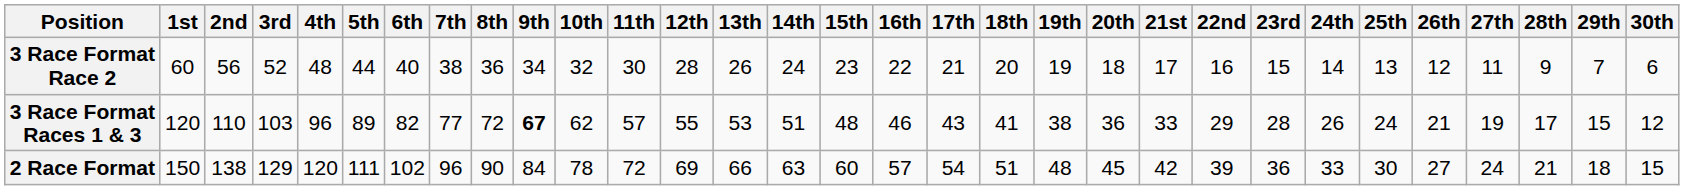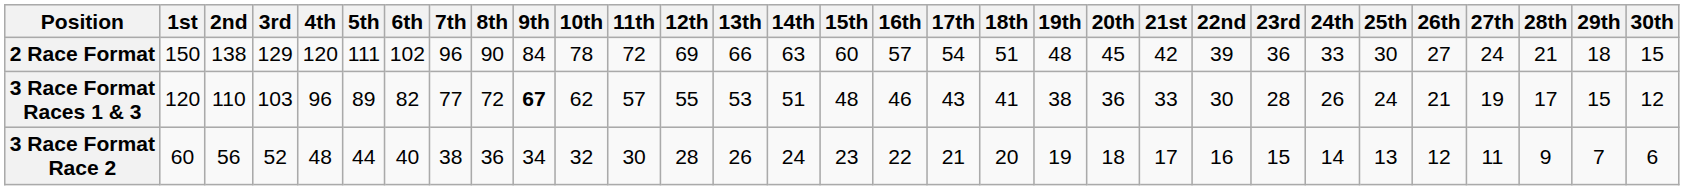rows swapped: 2 Race Format <-> 3 Race Format Race 2
3 Race Format Races 1 & 3 | 22nd: 29 -> 30
